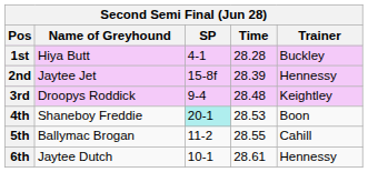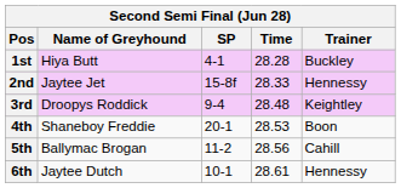2nd | Time: 28.39 -> 28.33
4th | SP: paleturquoise background -> no background
5th | Time: 28.55 -> 28.56
